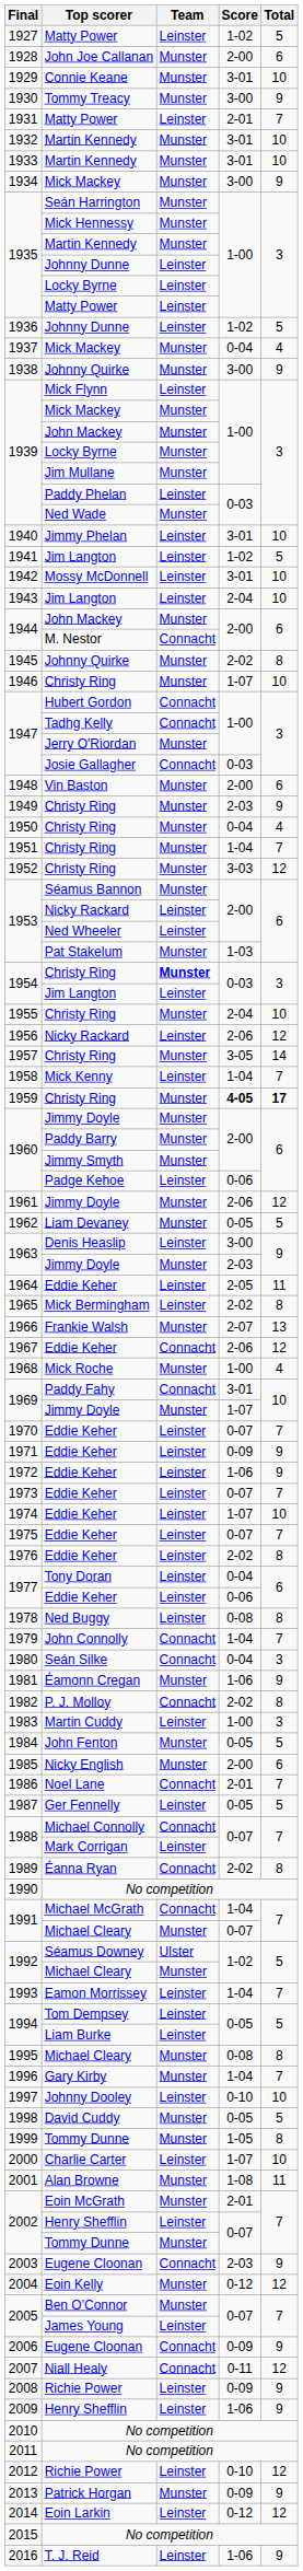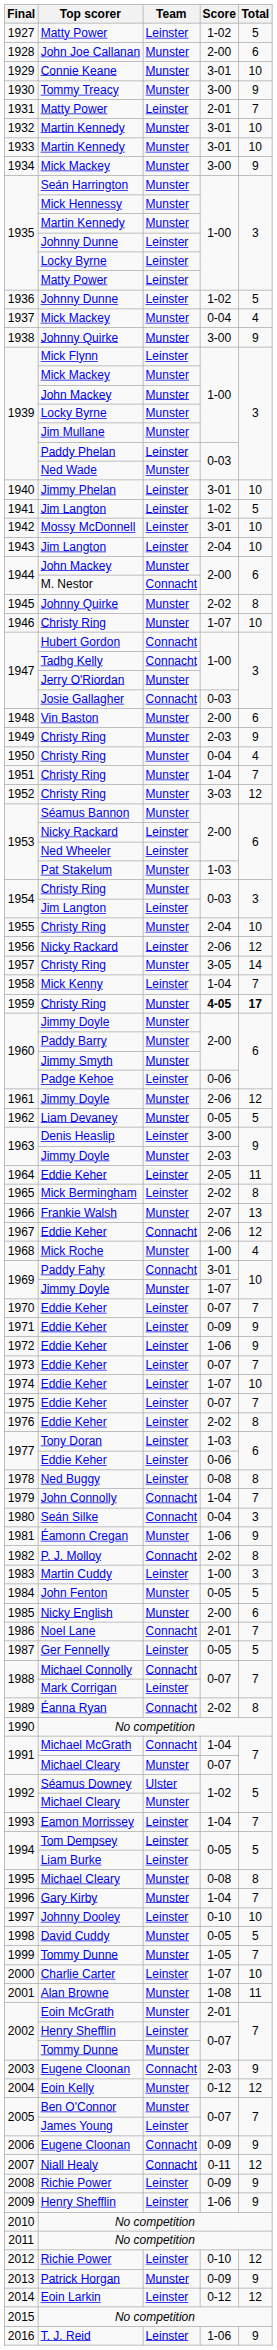1954 / Christy Ring | Team: bold -> normal
1977 / Tony Doran | Score: 0-04 -> 1-03
1999 | Total: 8 -> 7
